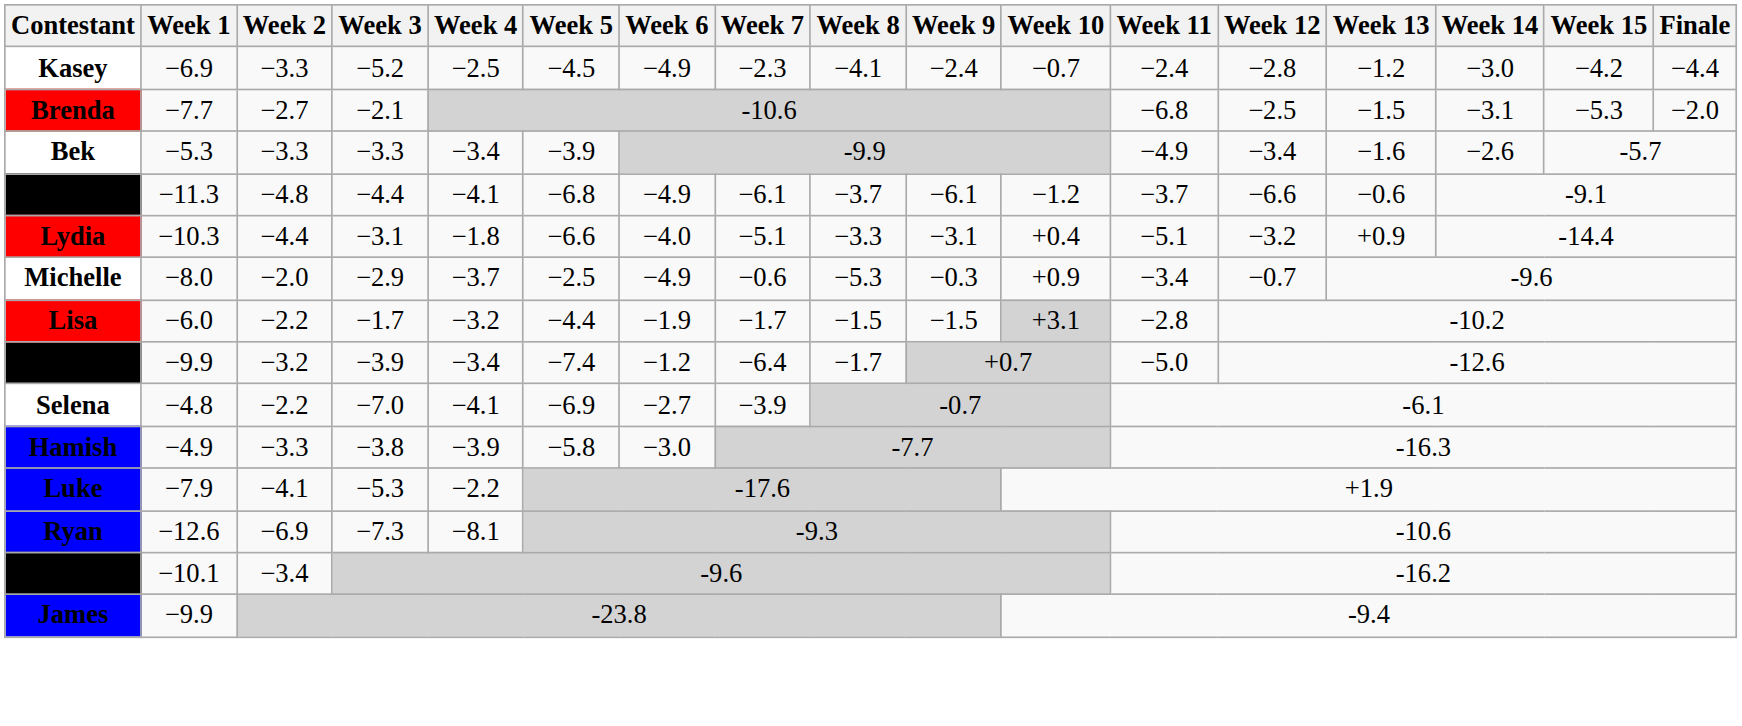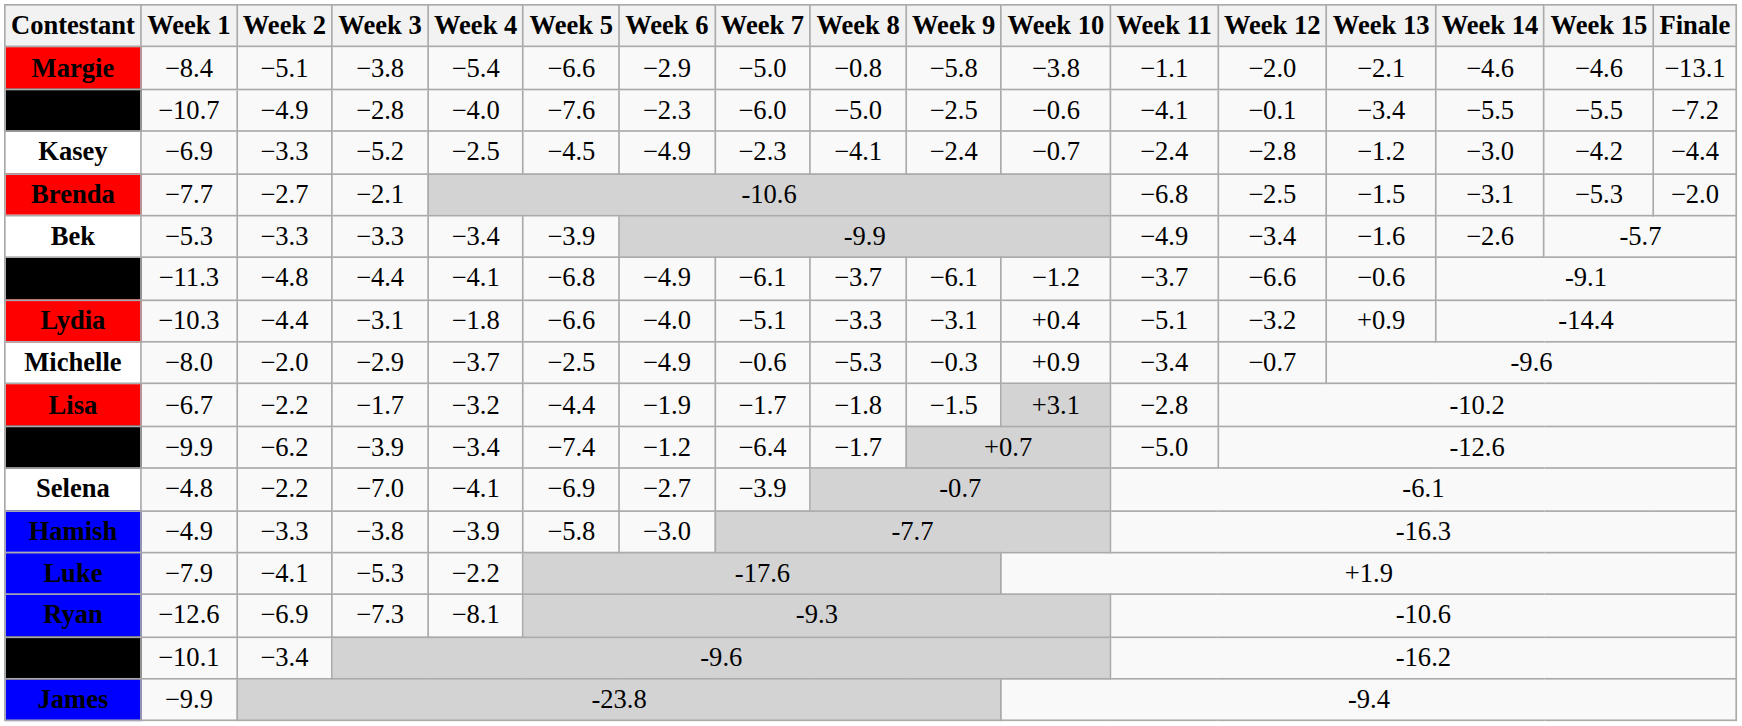+ row: Margie | −8.4 | −5.1 | −3.8 | −5.4 | −6.6 | −2.9 | −5.0 | −0.8 | −5.8 | −3.8 | −1.1 | −2.0 | −2.1 | −4.6 | −4.6 | −13.1
+ row: Alex | −10.7 | −4.9 | −2.8 | −4.0 | −7.6 | −2.3 | −6.0 | −5.0 | −2.5 | −0.6 | −4.1 | −0.1 | −3.4 | −5.5 | −5.5 | −7.2
Lisa | Week 1: −6.0 -> −6.7
Lisa | Week 8: −1.5 -> −1.8
Simon | Week 2: −3.2 -> −6.2
